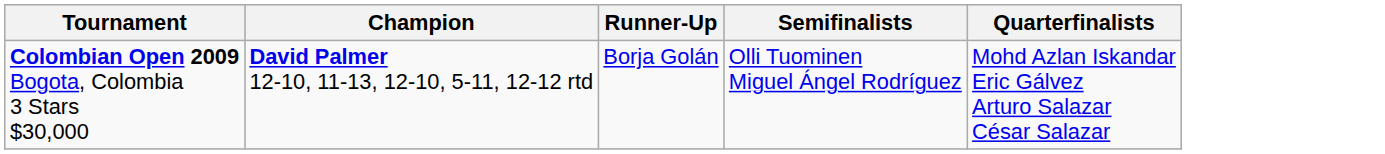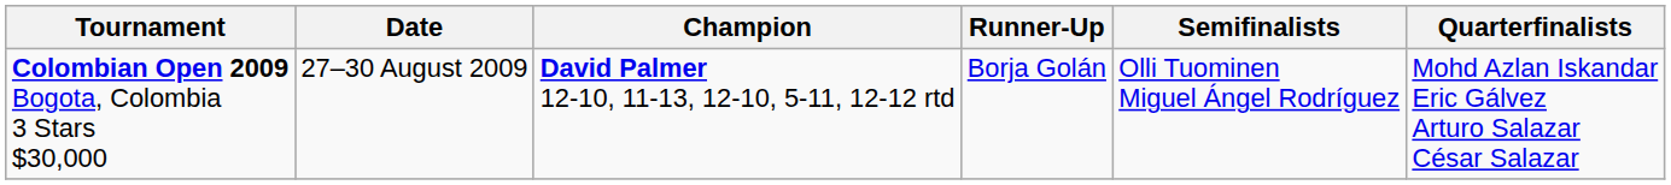+ column: Date | 27–30 August 2009
